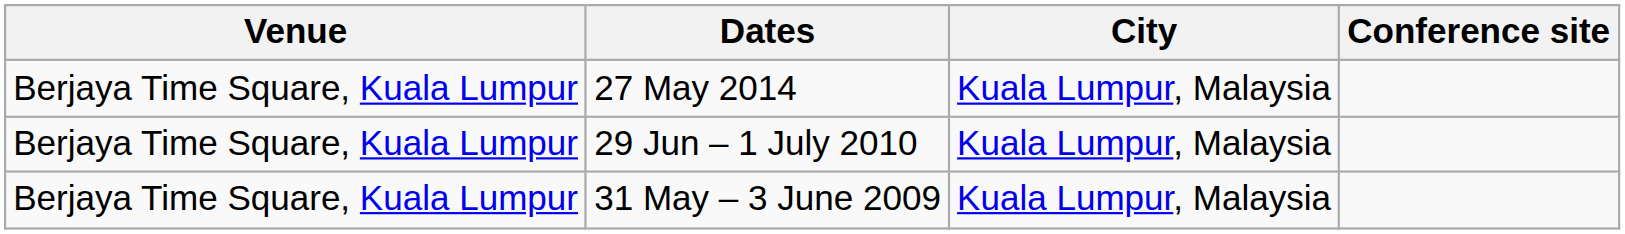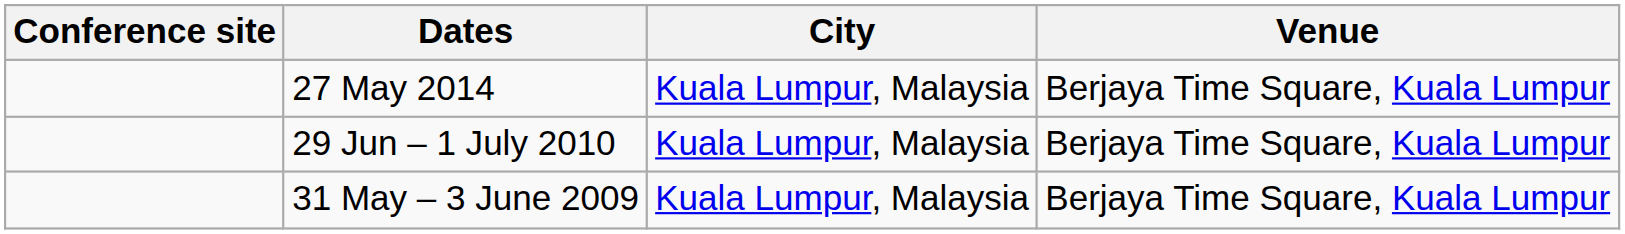columns swapped: Conference site <-> Venue
